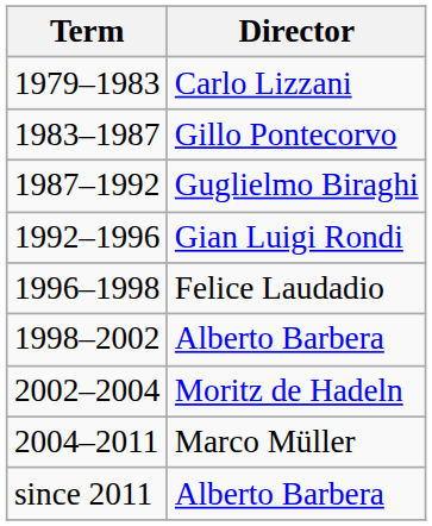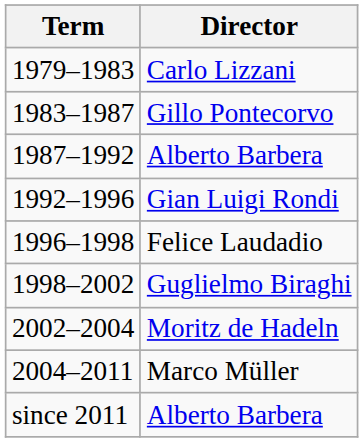1987–1992 | Director: Guglielmo Biraghi -> Alberto Barbera
1998–2002 | Director: Alberto Barbera -> Guglielmo Biraghi
